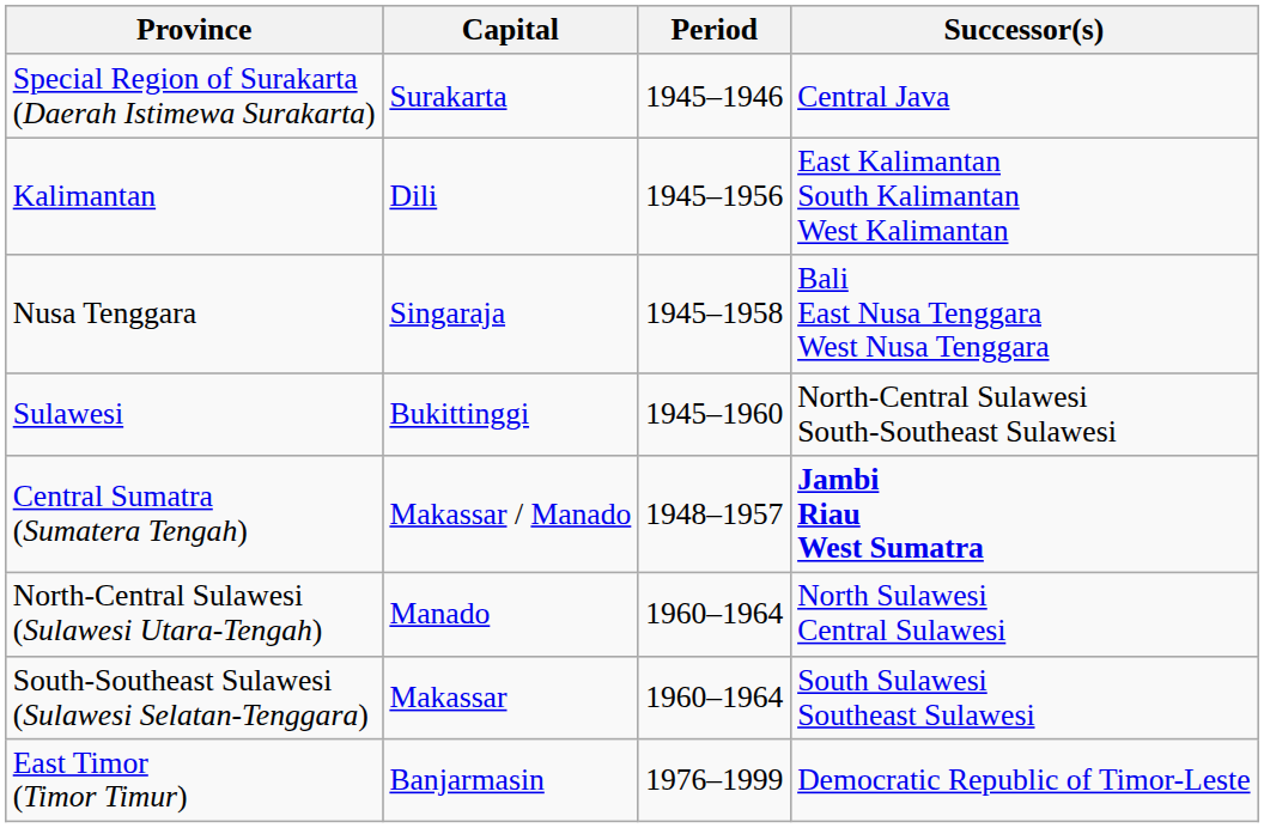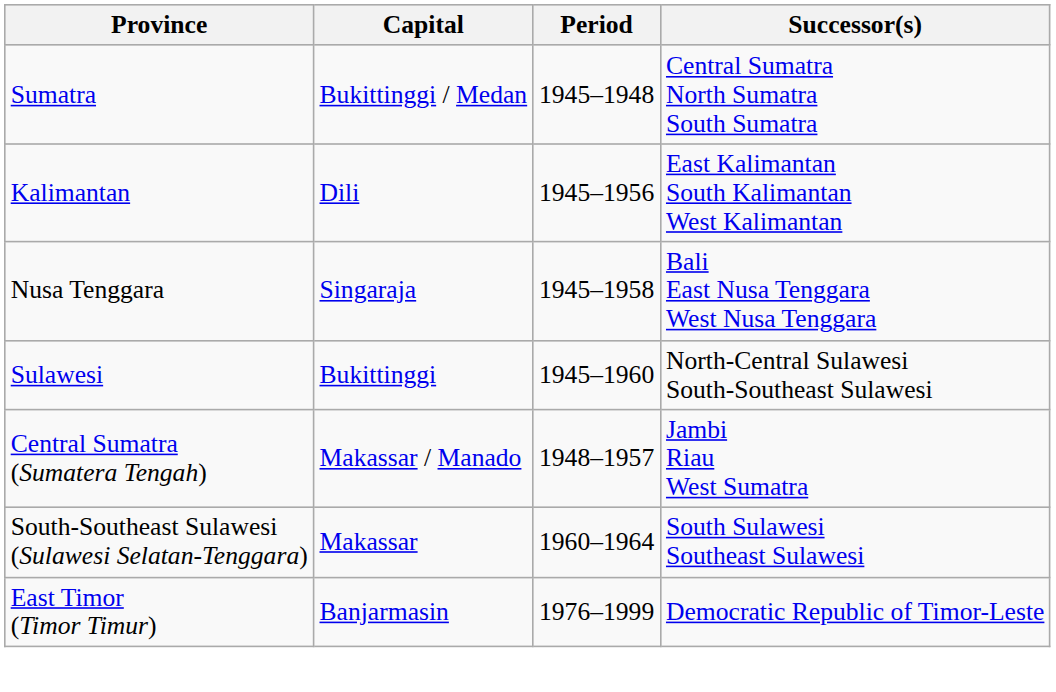- row: Special Region of Surakarta (Daerah Istimewa Surakarta) | Surakarta | 1945–1946 | Central Java
+ row: Sumatra | Bukittinggi / Medan | 1945–1948 | Central Sumatra North Sumatra South Sumatra
Central Sumatra (Sumatera Tengah) | Successor(s): bold -> normal
- row: North-Central Sulawesi (Sulawesi Utara-Tengah) | Manado | 1960–1964 | North Sulawesi Central Sulawesi
